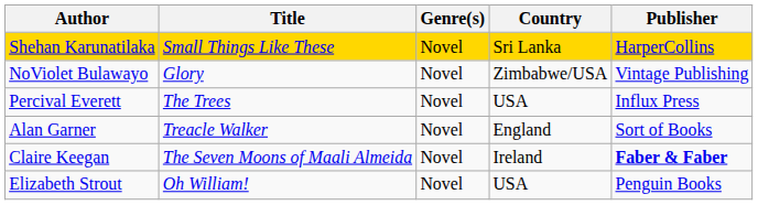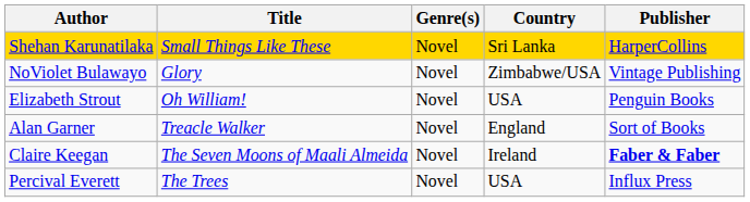rows swapped: Percival Everett <-> Elizabeth Strout
